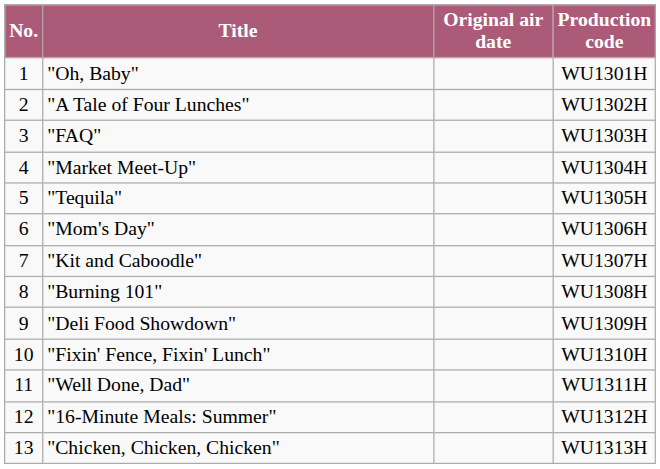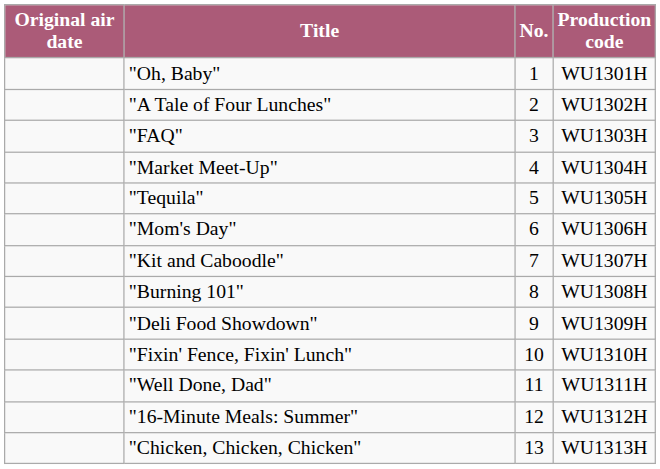columns swapped: No. <-> Original air date
